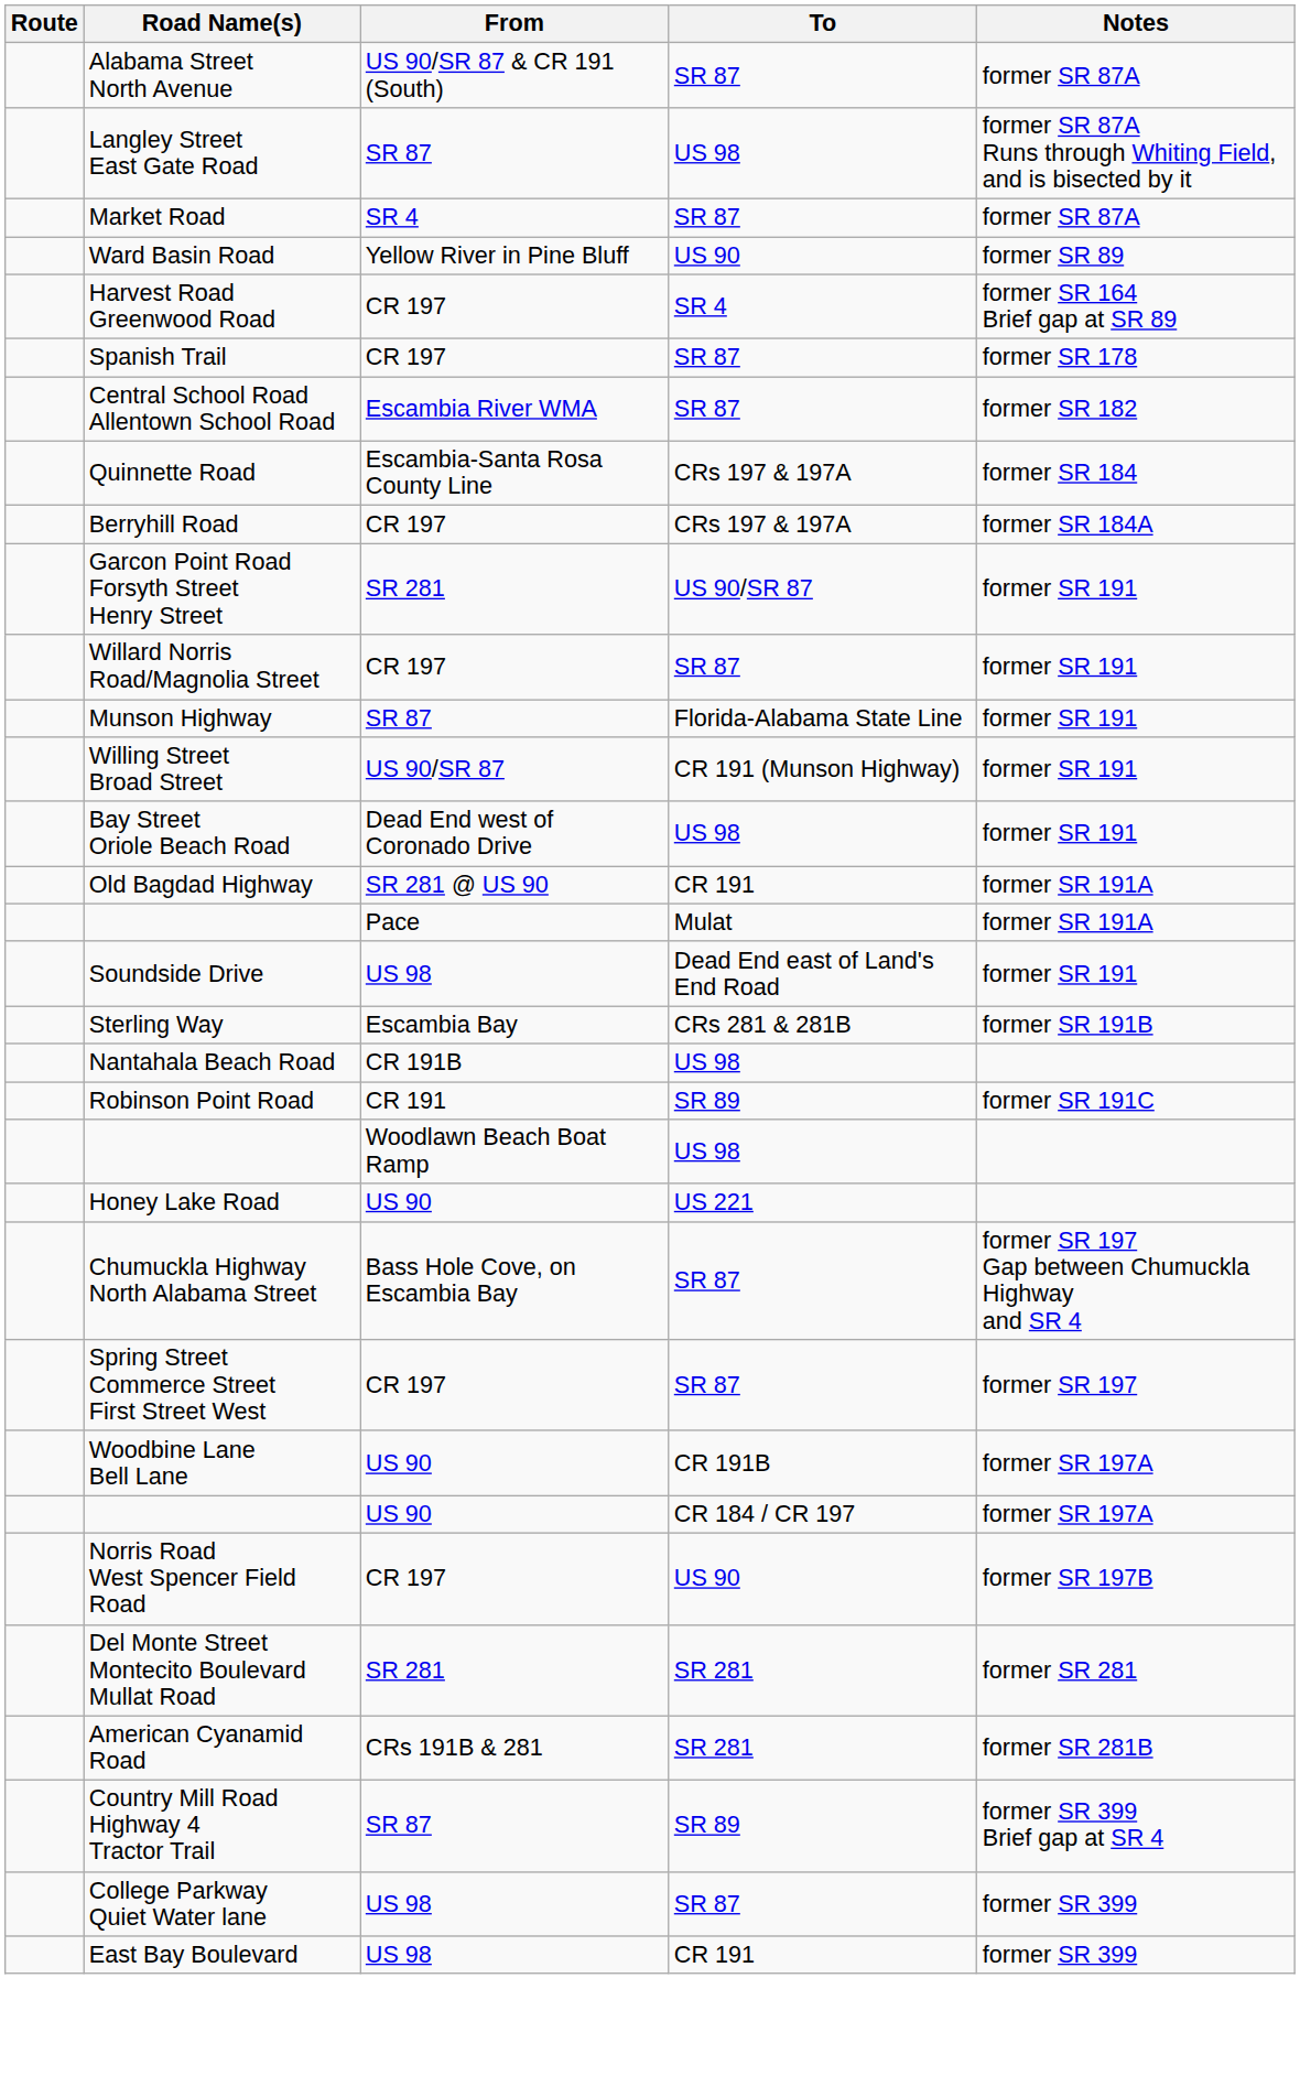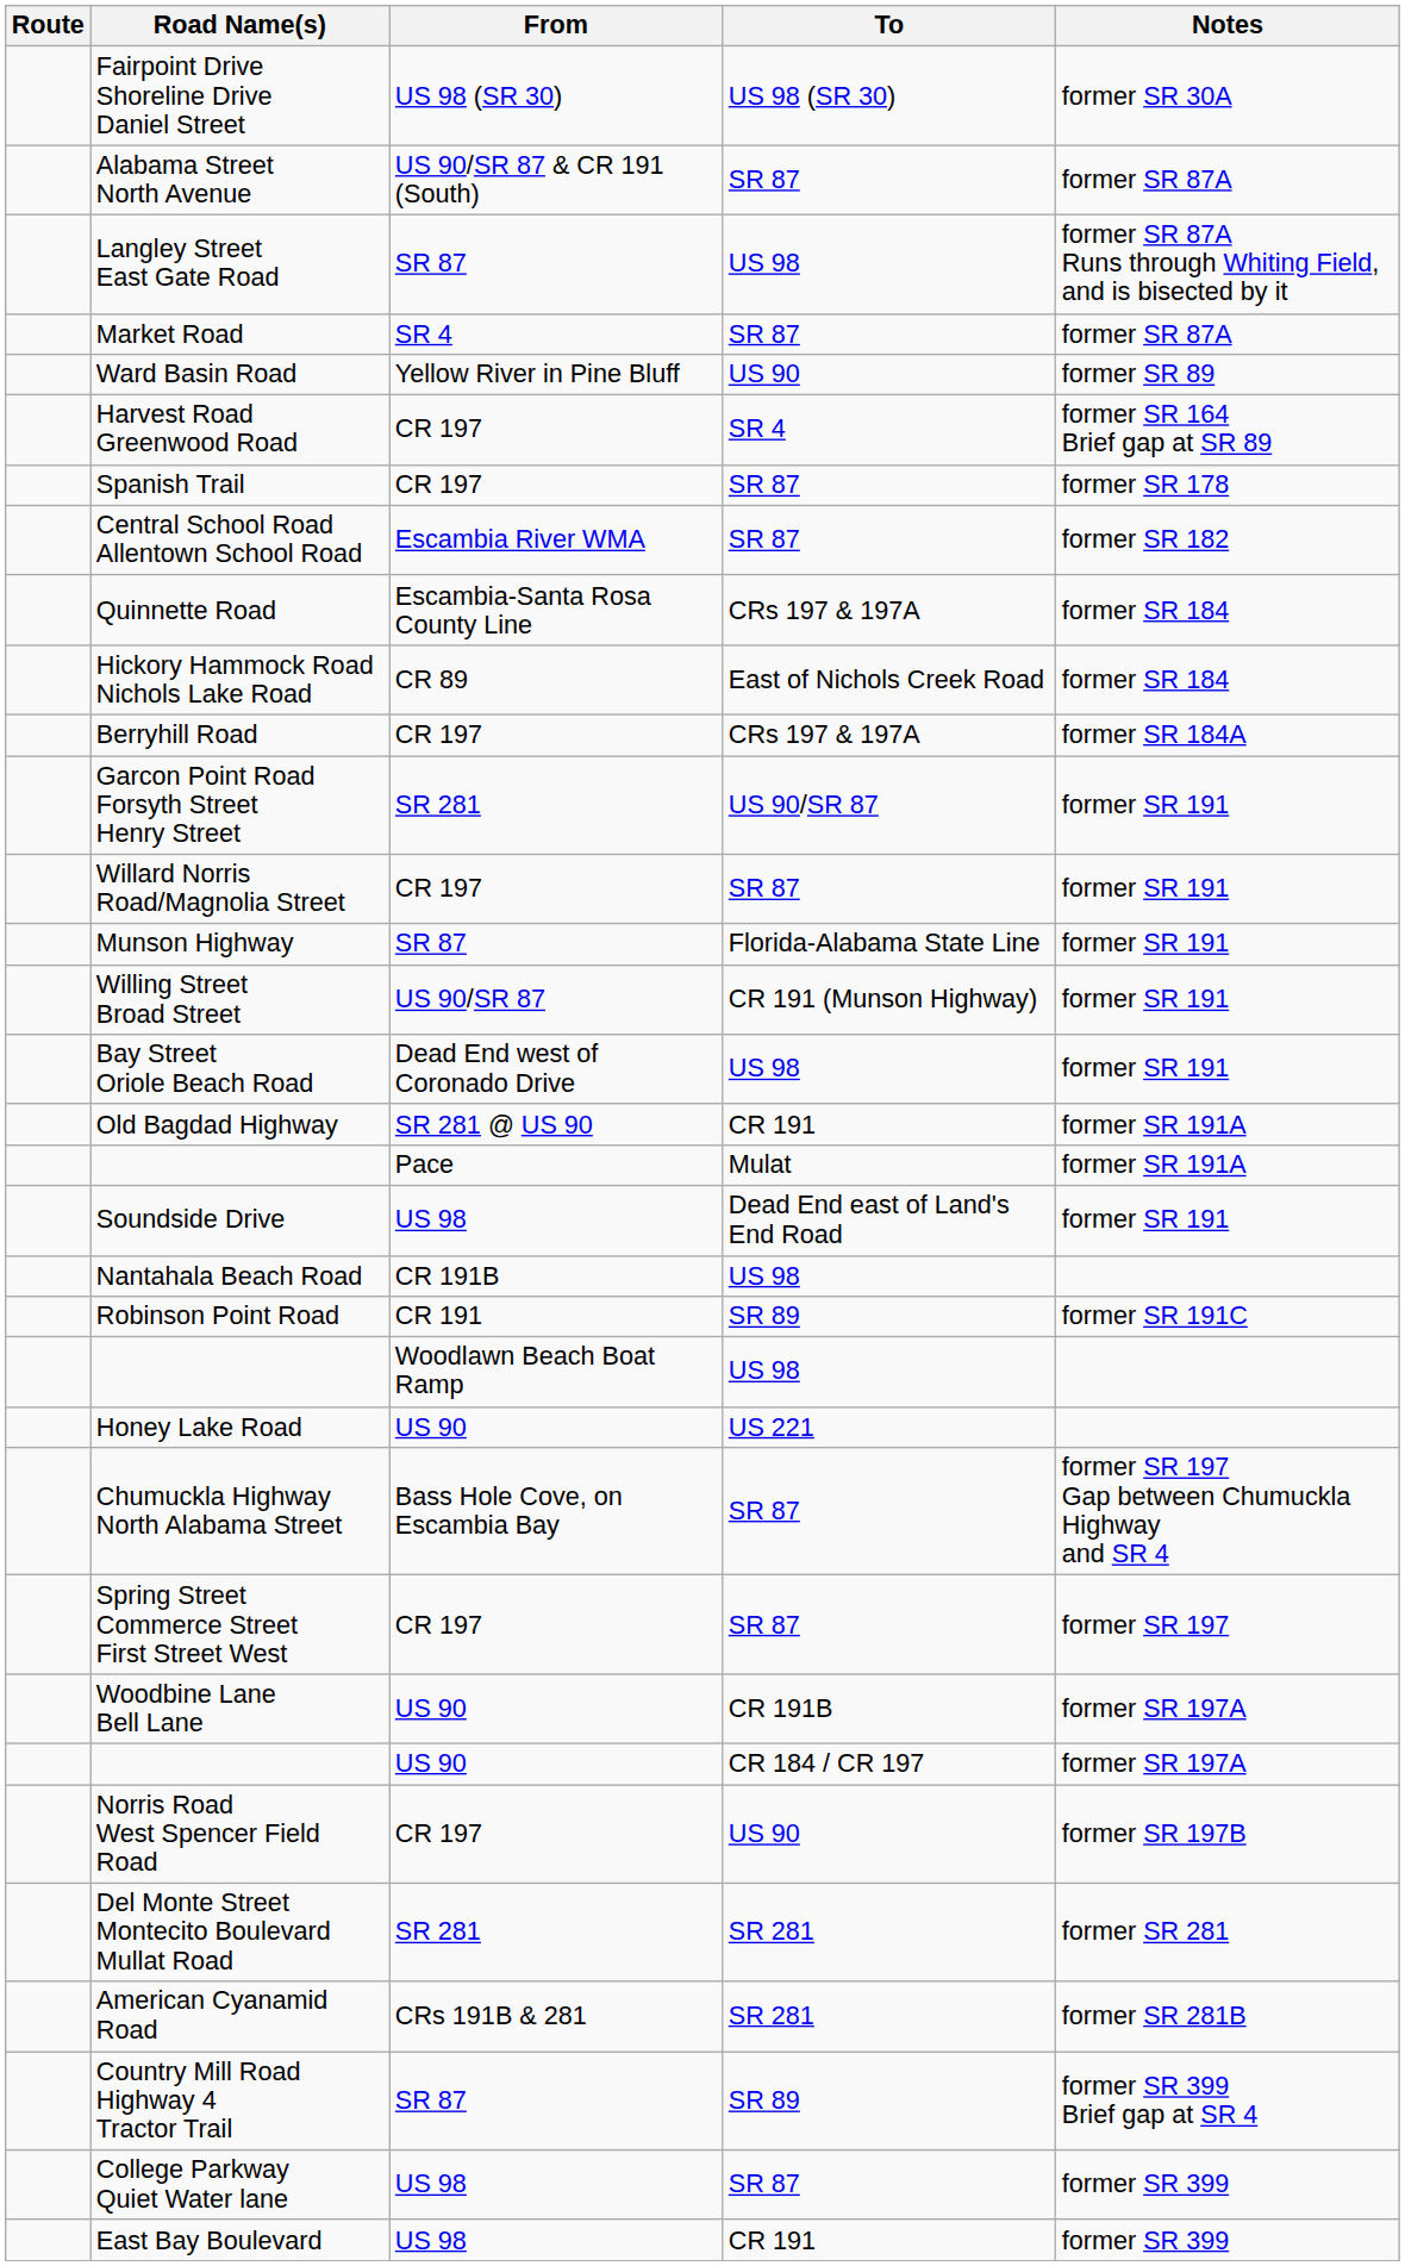+ row: Fairpoint Drive Shoreline Drive Daniel Street | US 98 (SR 30) | US 98 (SR 30) | former SR 30A
+ row: Hickory Hammock Road Nichols Lake Road | CR 89 | East of Nichols Creek Road | former SR 184
- row: Sterling Way | Escambia Bay | CRs 281 & 281B | former SR 191B
